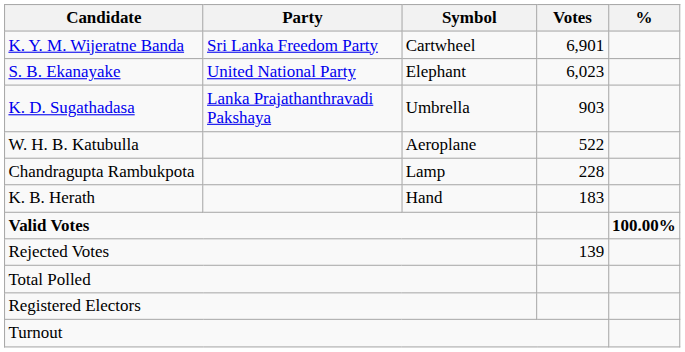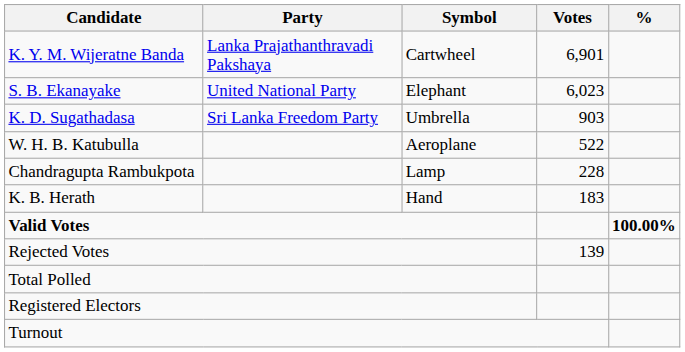K. Y. M. Wijeratne Banda | Party: Sri Lanka Freedom Party -> Lanka Prajathanthravadi Pakshaya
K. D. Sugathadasa | Party: Lanka Prajathanthravadi Pakshaya -> Sri Lanka Freedom Party
